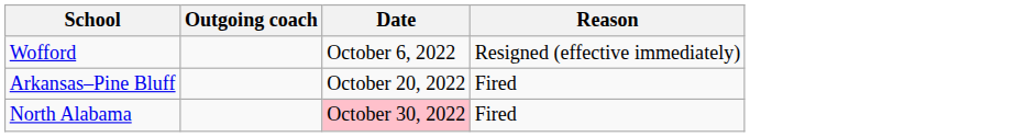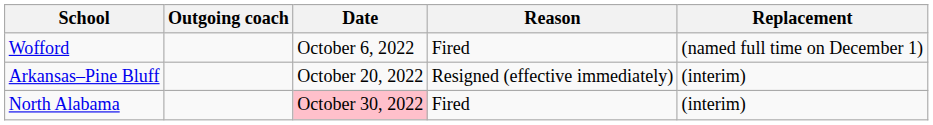+ column: Replacement | (named full time on December 1) | (interim) | (interim)
Wofford | Reason: Resigned (effective immediately) -> Fired
Arkansas–Pine Bluff | Reason: Fired -> Resigned (effective immediately)
